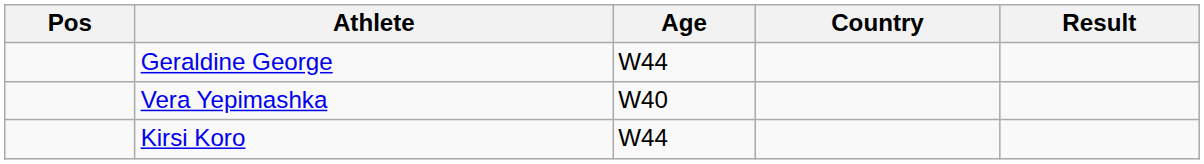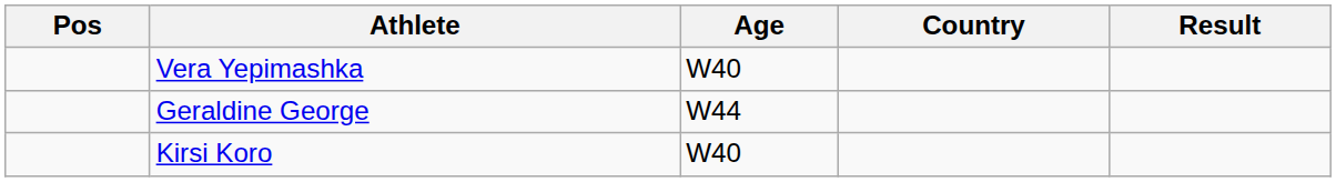rows swapped: Vera Yepimashka <-> Geraldine George
Kirsi Koro | Age: W44 -> W40
